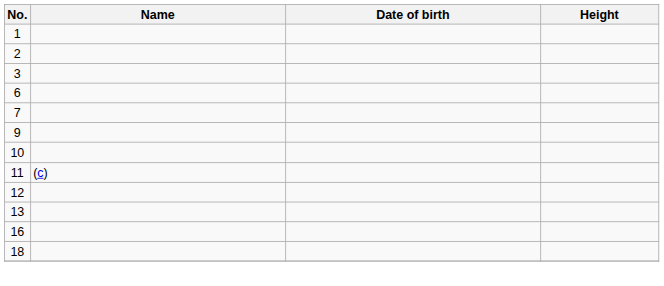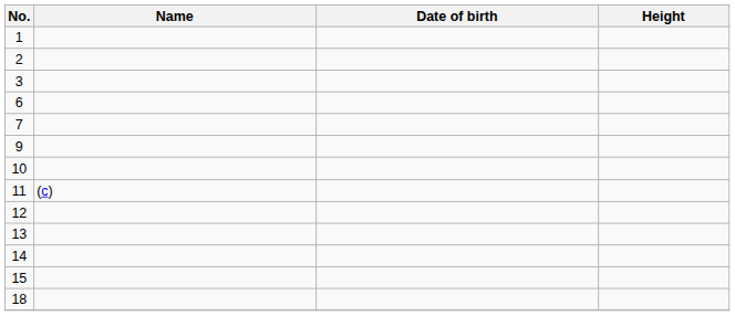+ row: 14
+ row: 15
- row: 16
